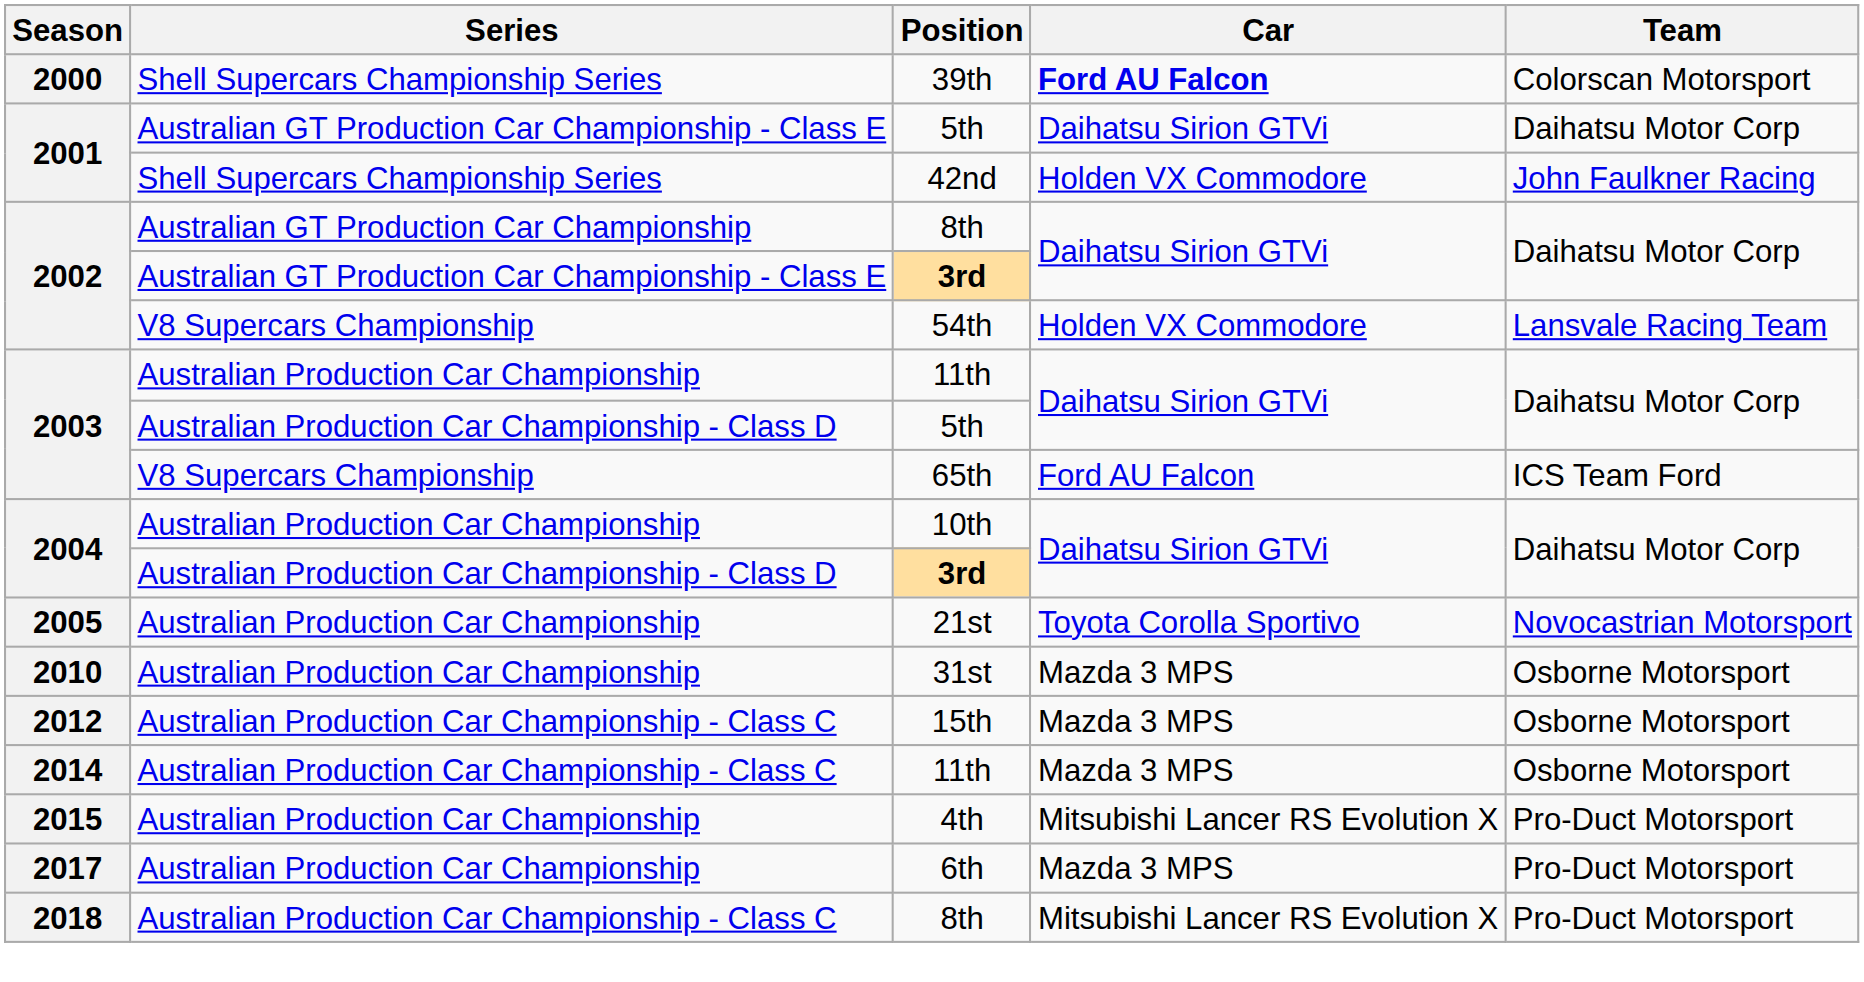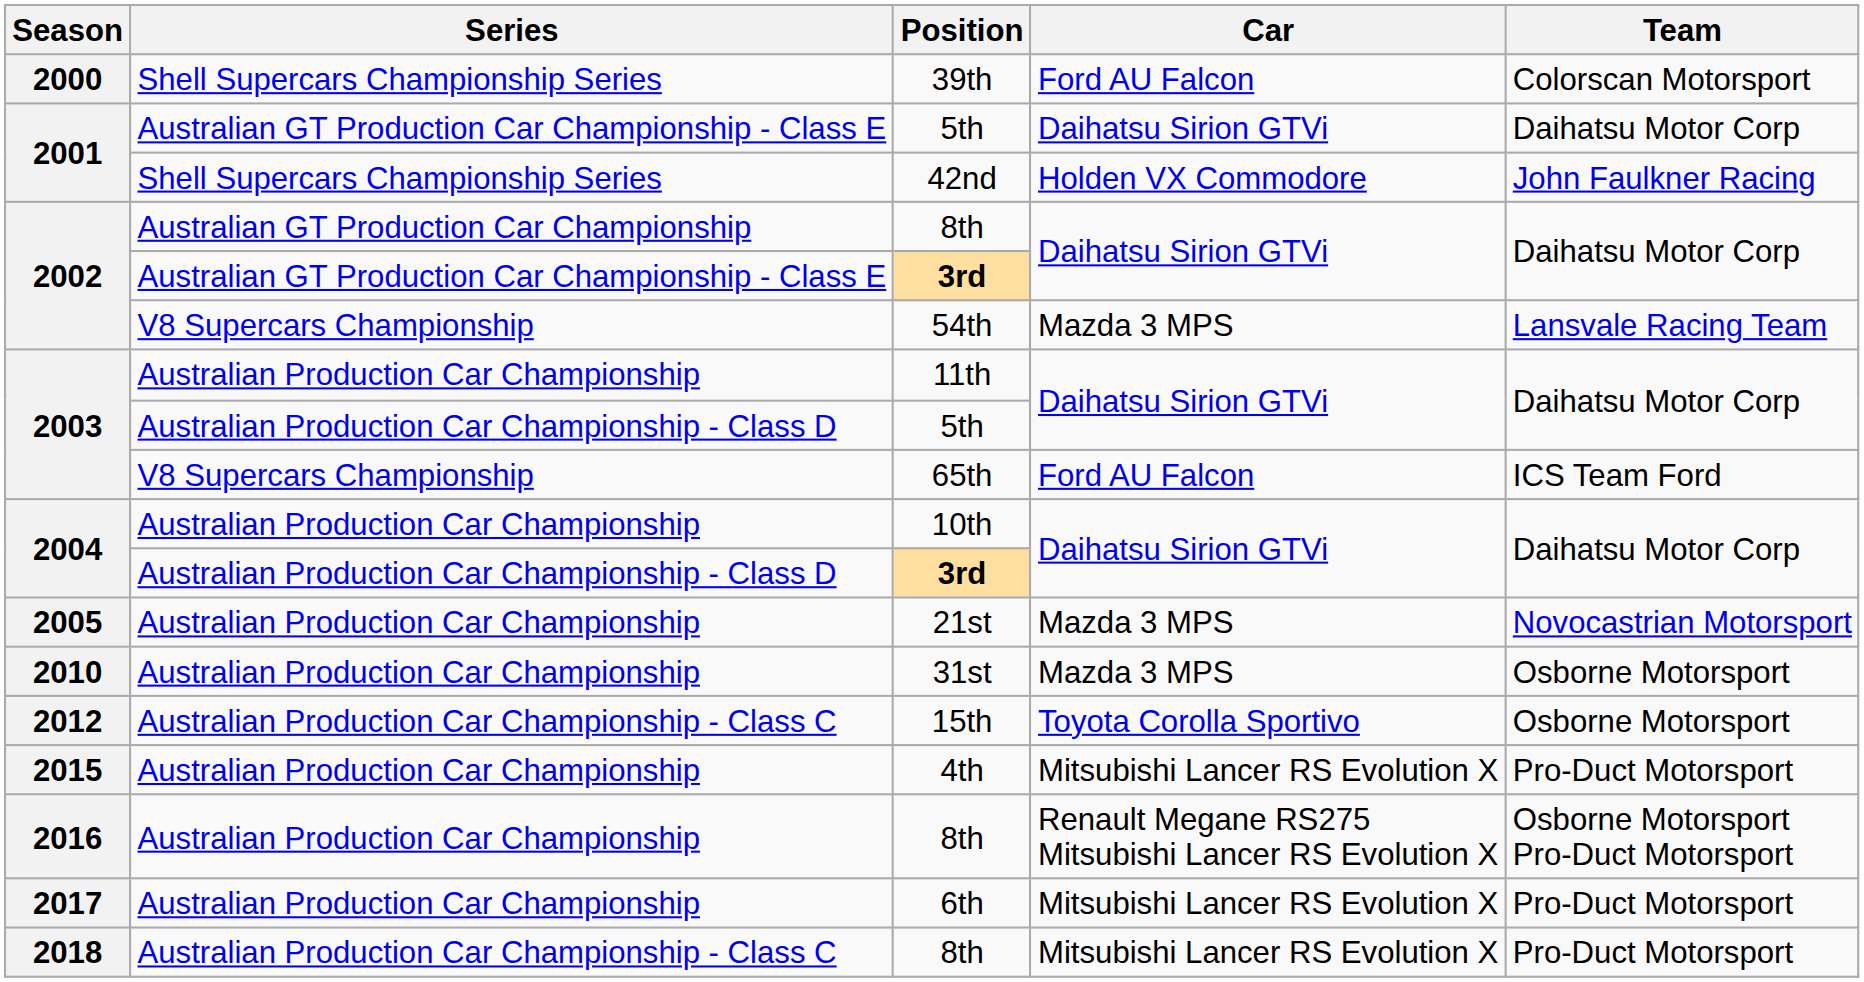39th | Car: bold -> normal
54th | Car: Holden VX Commodore -> Mazda 3 MPS
21st | Car: Toyota Corolla Sportivo -> Mazda 3 MPS
15th | Car: Mazda 3 MPS -> Toyota Corolla Sportivo
- row: 2014 | Australian Production Car Championship - Class C | 11th | Mazda 3 MPS | Osborne Motorsport
+ row: 2016 | Australian Production Car Championship | 8th | Renault Megane RS275 Mitsubishi Lancer RS Evolution X | Osborne Motorsport Pro-Duct Motorsport
6th | Car: Mazda 3 MPS -> Mitsubishi Lancer RS Evolution X
